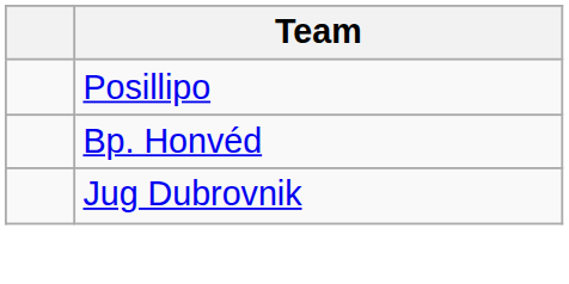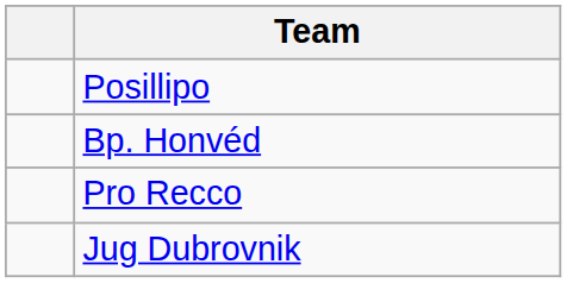+ row: Pro Recco
